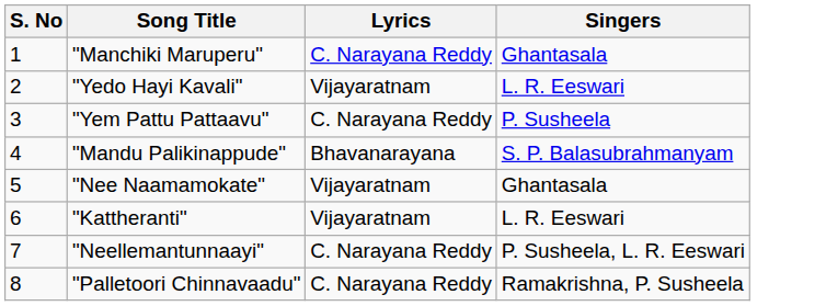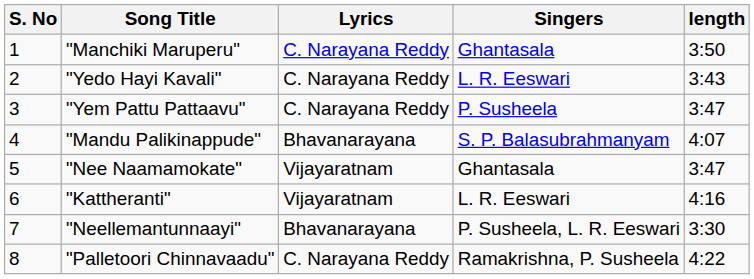+ column: length | 3:50 | 3:43 | 3:47 | 4:07 | 3:47 | 4:16 | 3:30 | 4:22
"Yedo Hayi Kavali" | Lyrics: Vijayaratnam -> C. Narayana Reddy
"Neellemantunnaayi" | Lyrics: C. Narayana Reddy -> Bhavanarayana
